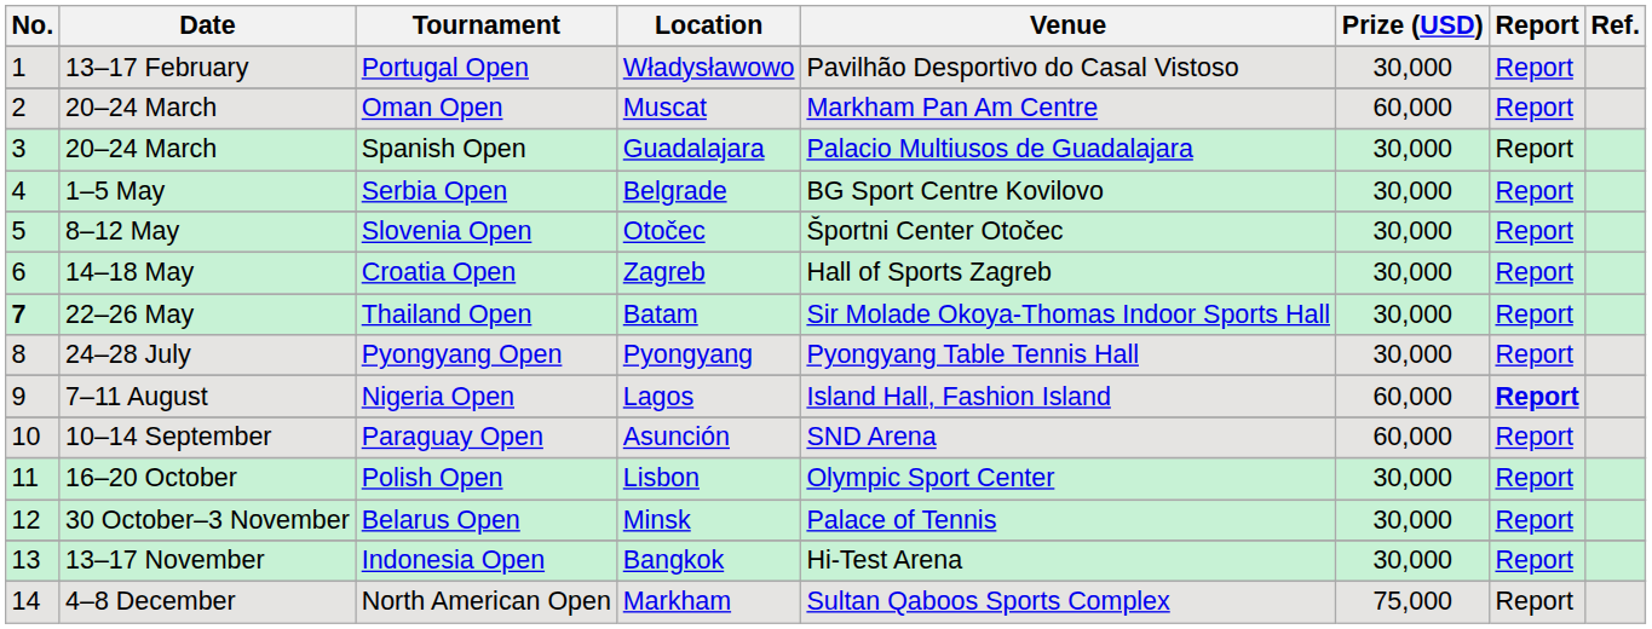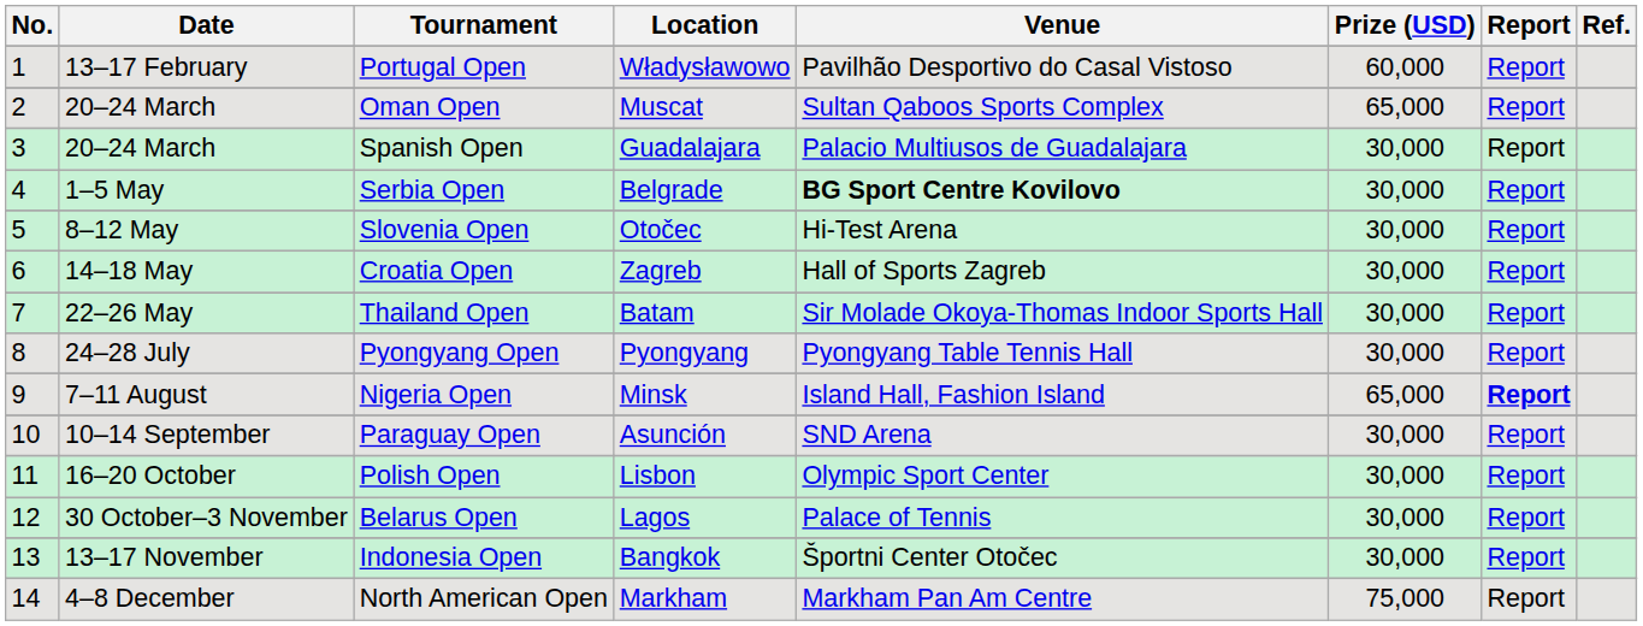Portugal Open | Prize (USD): 30,000 -> 60,000
Oman Open | Venue: Markham Pan Am Centre -> Sultan Qaboos Sports Complex
Oman Open | Prize (USD): 60,000 -> 65,000
Serbia Open | Venue: normal -> bold
Slovenia Open | Venue: Športni Center Otočec -> Hi-Test Arena
Thailand Open | No.: bold -> normal
Nigeria Open | Location: Lagos -> Minsk
Nigeria Open | Prize (USD): 60,000 -> 65,000
Paraguay Open | Prize (USD): 60,000 -> 30,000
Belarus Open | Location: Minsk -> Lagos
Indonesia Open | Venue: Hi-Test Arena -> Športni Center Otočec
North American Open | Venue: Sultan Qaboos Sports Complex -> Markham Pan Am Centre
